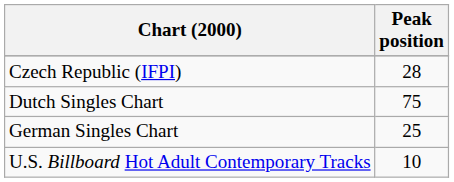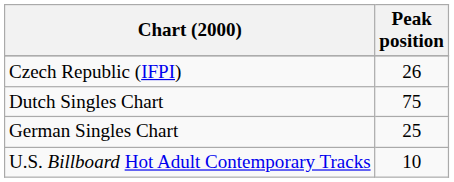Czech Republic (IFPI) | Peak position: 28 -> 26
